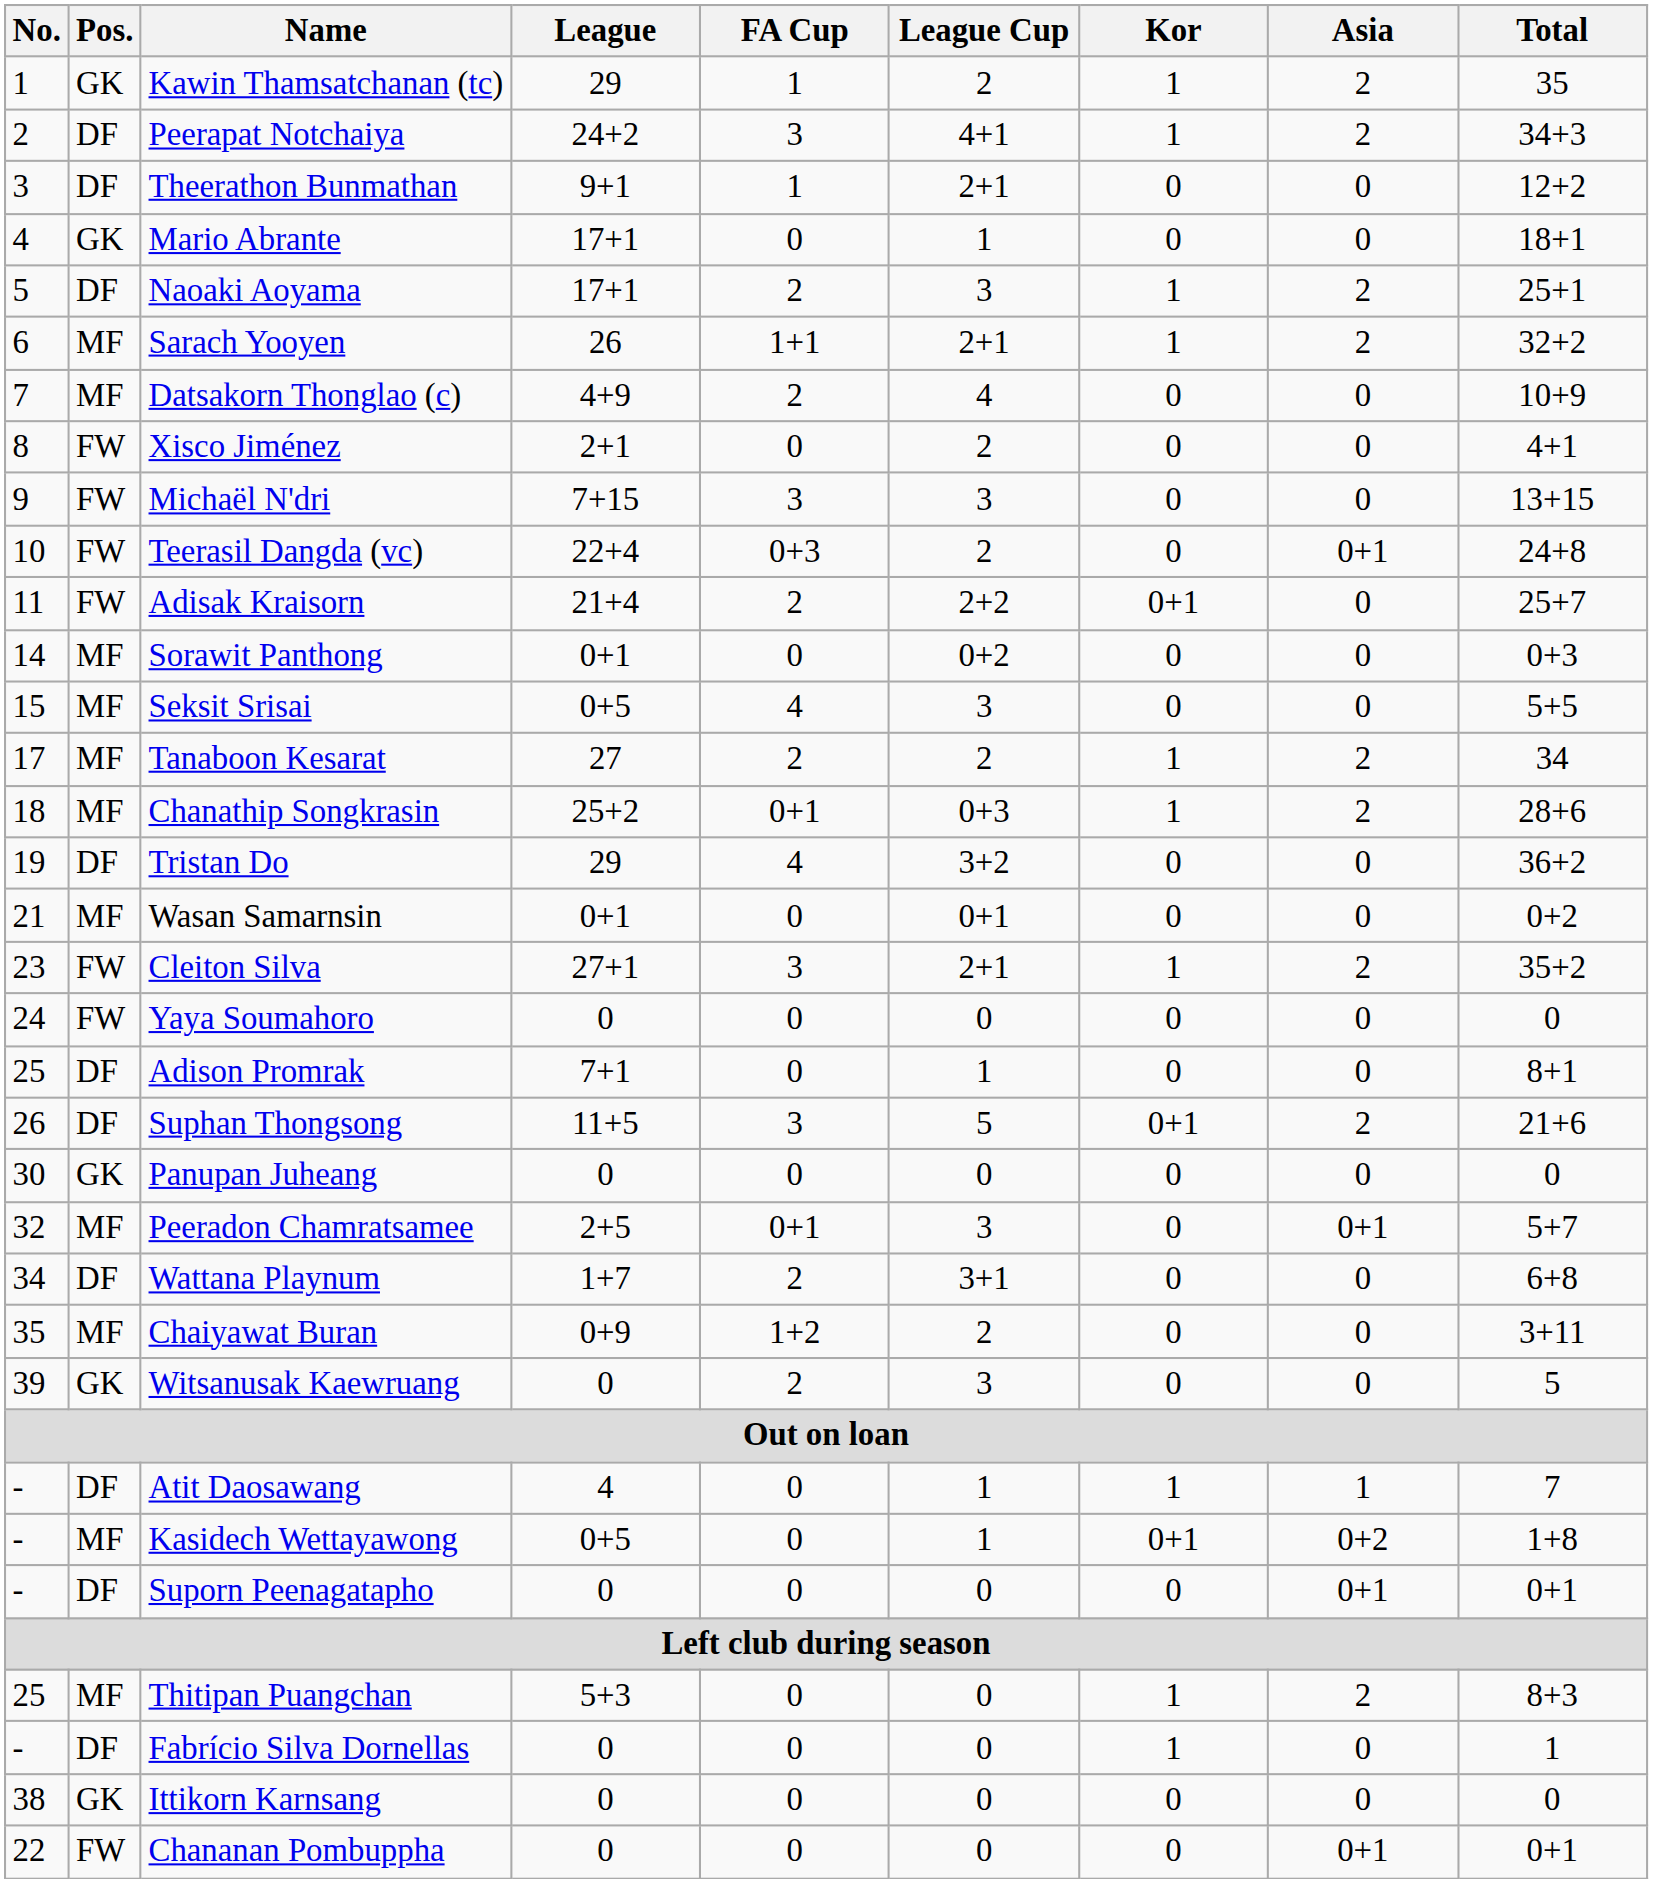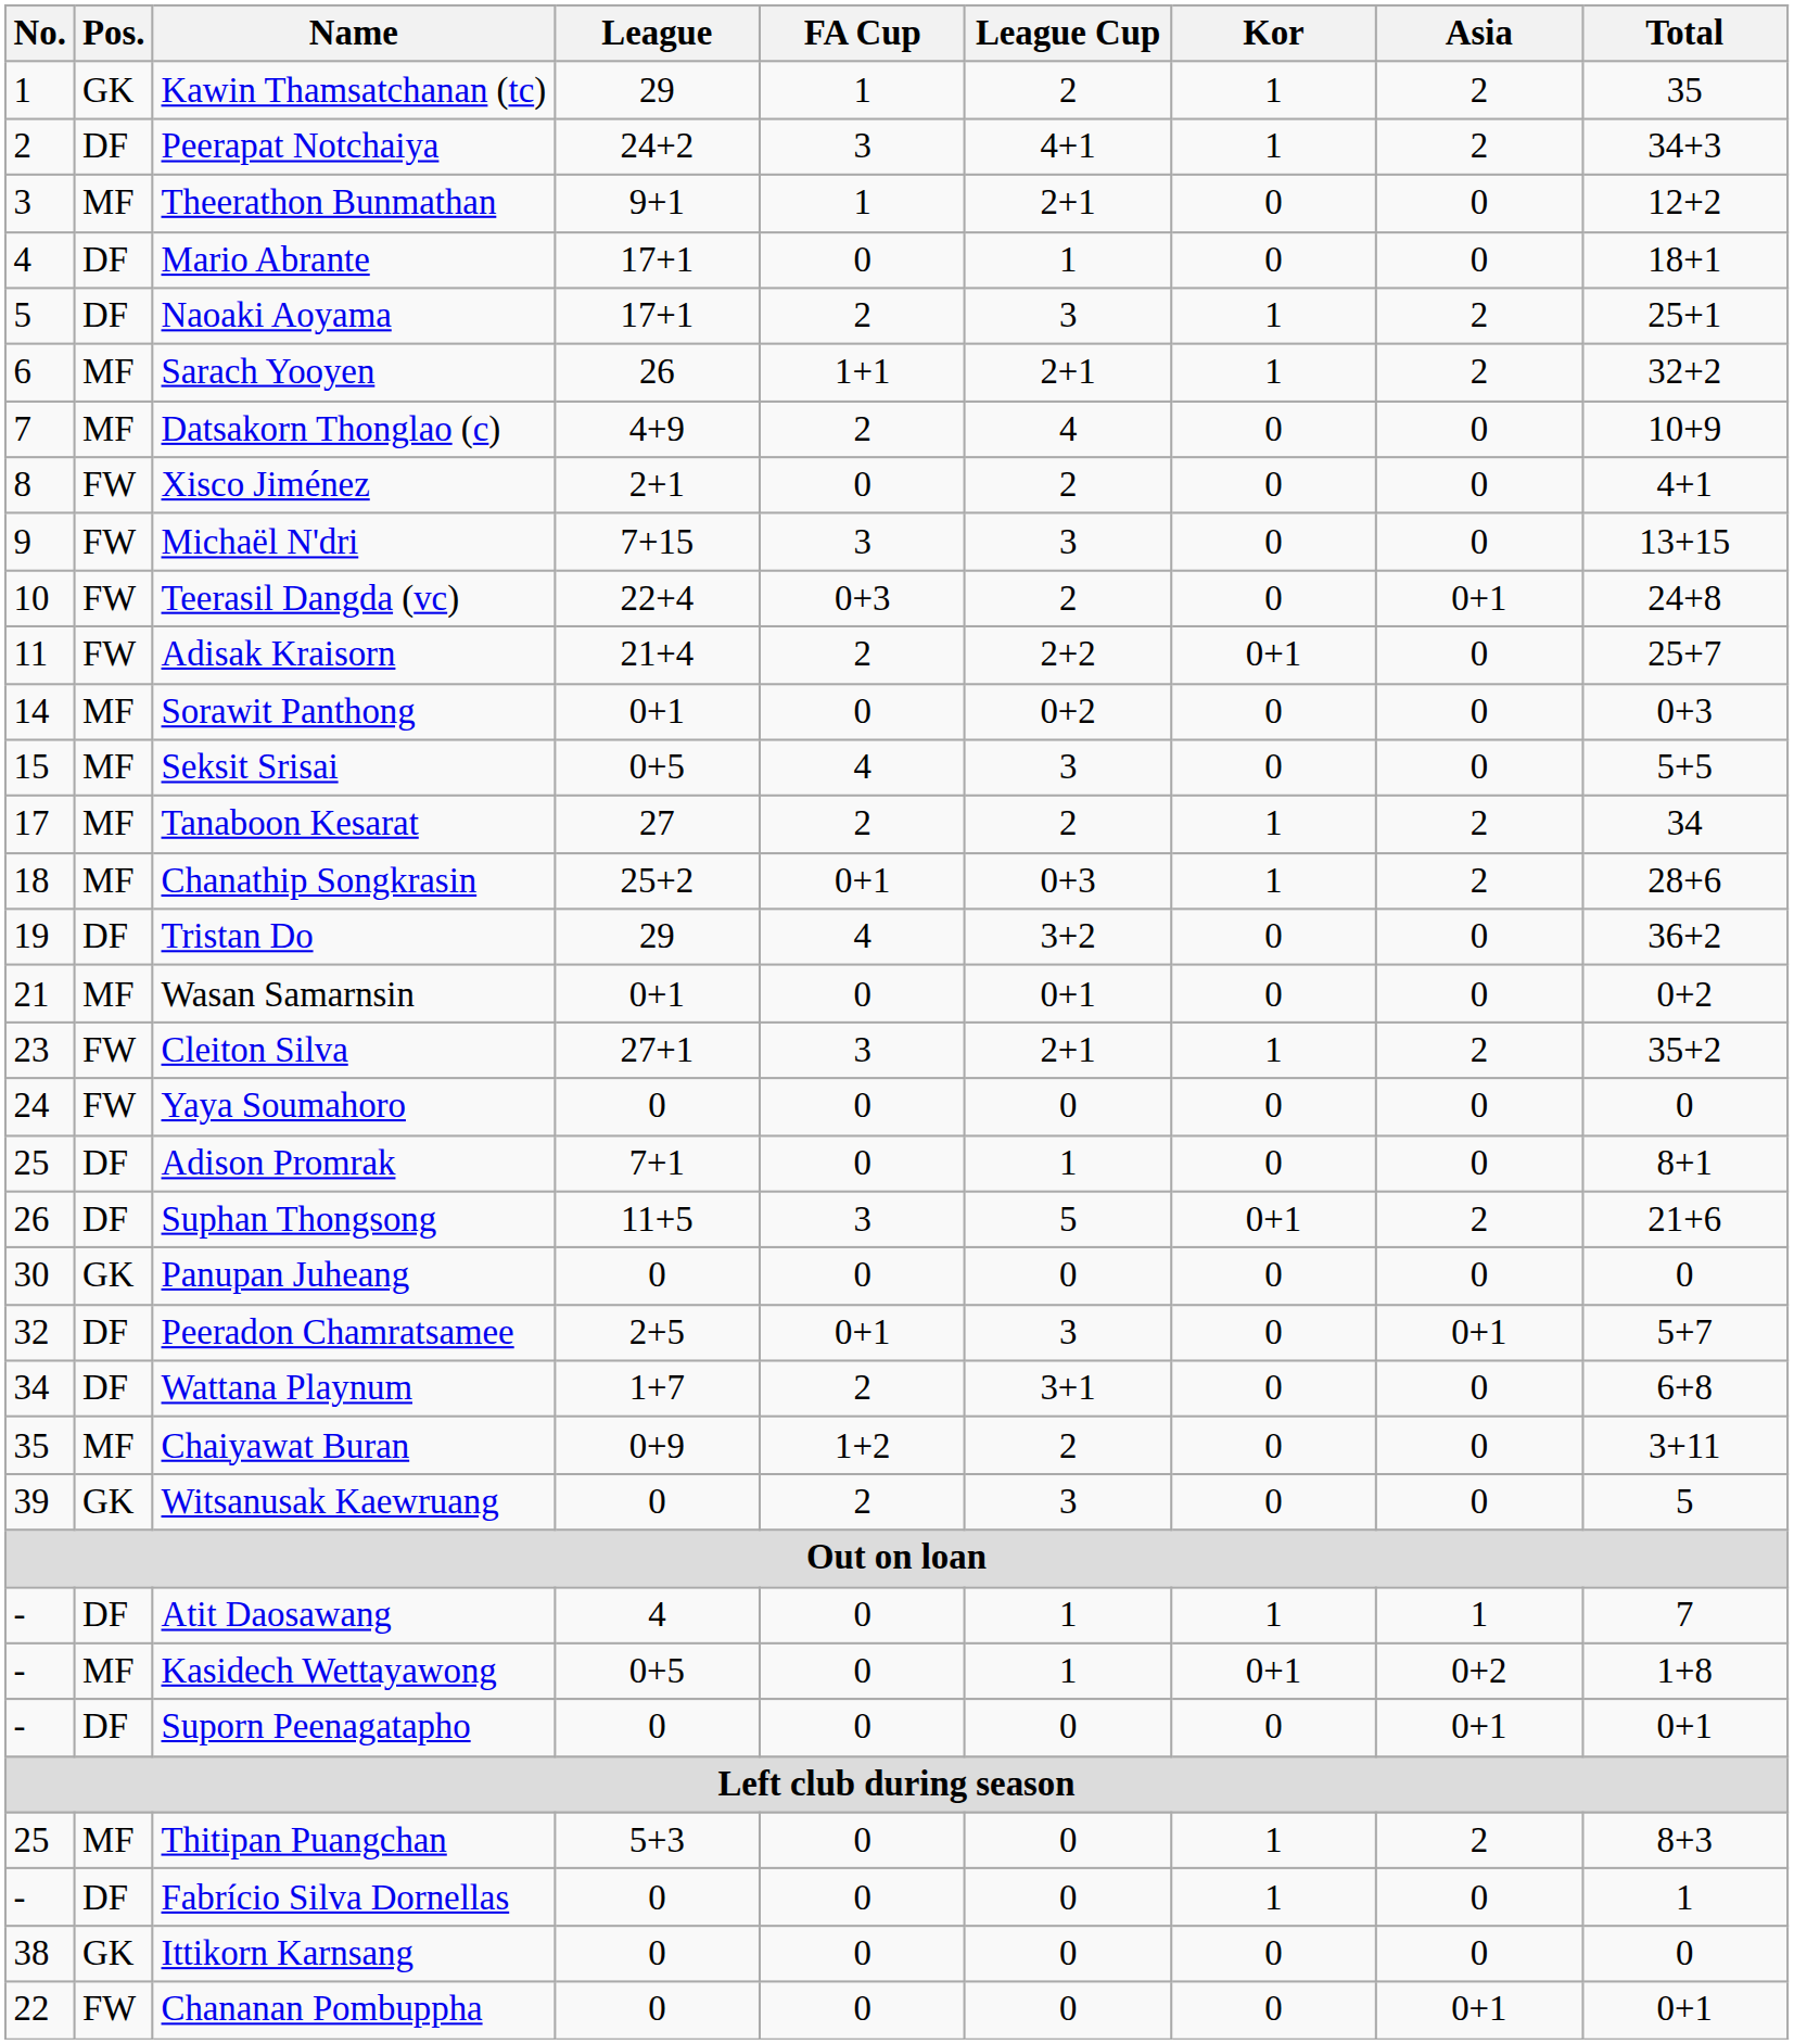Theerathon Bunmathan | Pos.: DF -> MF
Mario Abrante | Pos.: GK -> DF
Peeradon Chamratsamee | Pos.: MF -> DF
